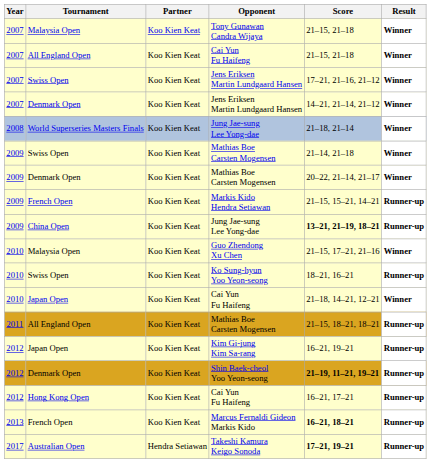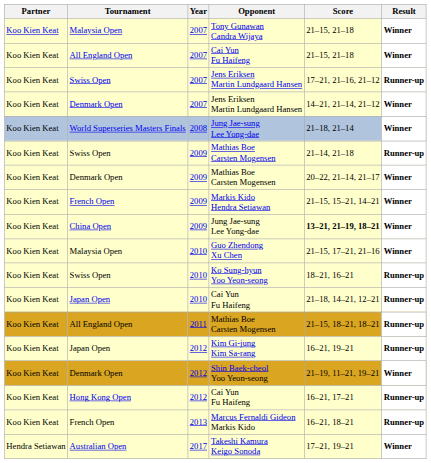columns swapped: Year <-> Partner
Swiss Open / Jens Eriksen Martin Lundgaard Hansen | Result: Winner -> Runner-up
Swiss Open / Mathias Boe Carsten Mogensen | Result: Winner -> Runner-up
Markis Kido Hendra Setiawan | Result: Runner-up -> Winner
China Open / Jung Jae-sung Lee Yong-dae | Result: Runner-up -> Winner
Japan Open / Cai Yun Fu Haifeng | Result: Winner -> Runner-up
Shin Baek-cheol Yoo Yeon-seong | Score: bold -> normal
Shin Baek-cheol Yoo Yeon-seong | Result: Runner-up -> Winner
Marcus Fernaldi Gideon Markis Kido | Score: bold -> normal
Takeshi Kamura Keigo Sonoda | Score: bold -> normal
Takeshi Kamura Keigo Sonoda | Result: Runner-up -> Winner
